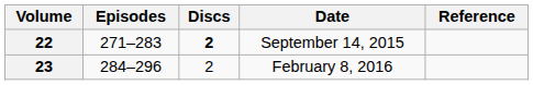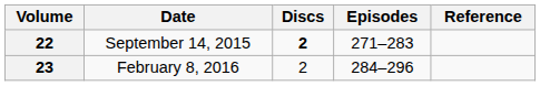columns swapped: Date <-> Episodes
